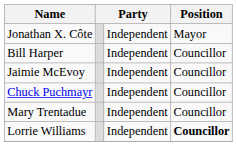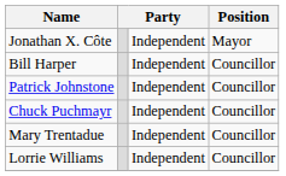+ row: Patrick Johnstone | Independent | Councillor
- row: Jaimie McEvoy | Independent | Councillor
Lorrie Williams | Position: bold -> normal
